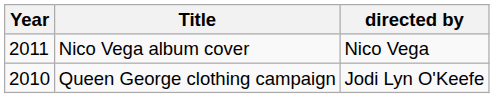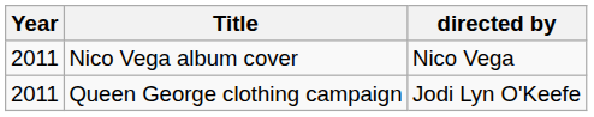Queen George clothing campaign | Year: 2010 -> 2011
